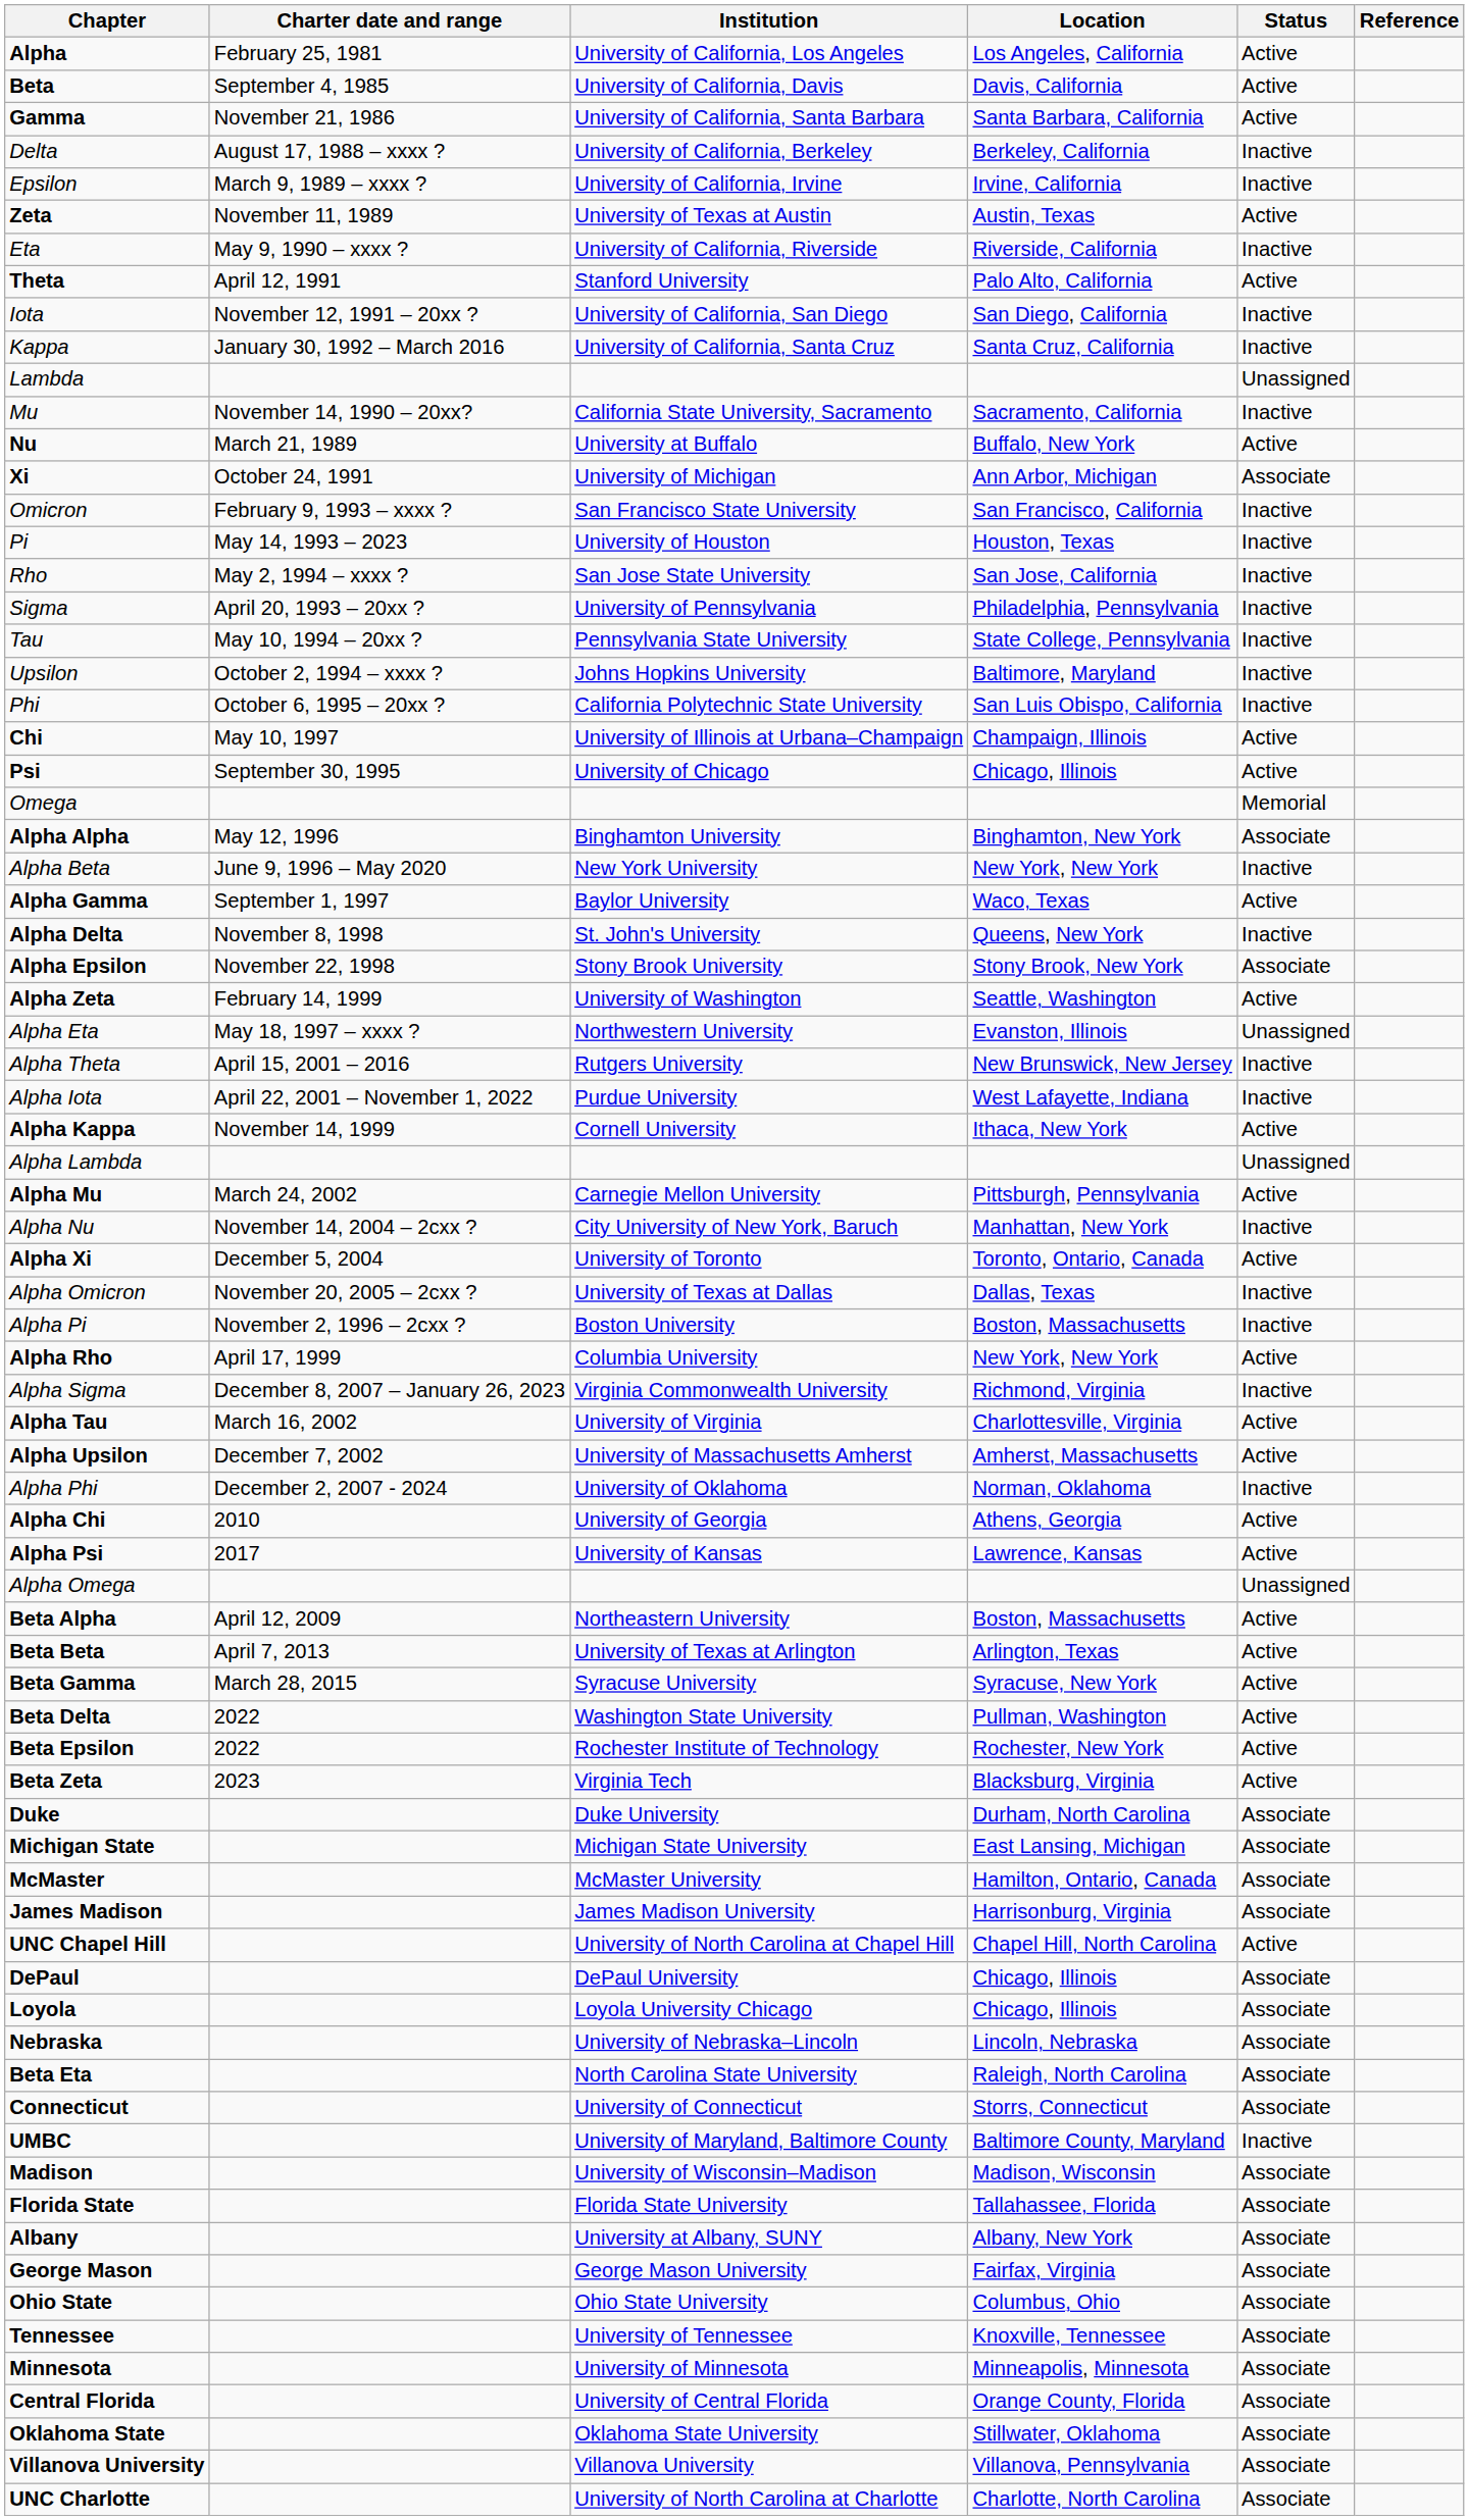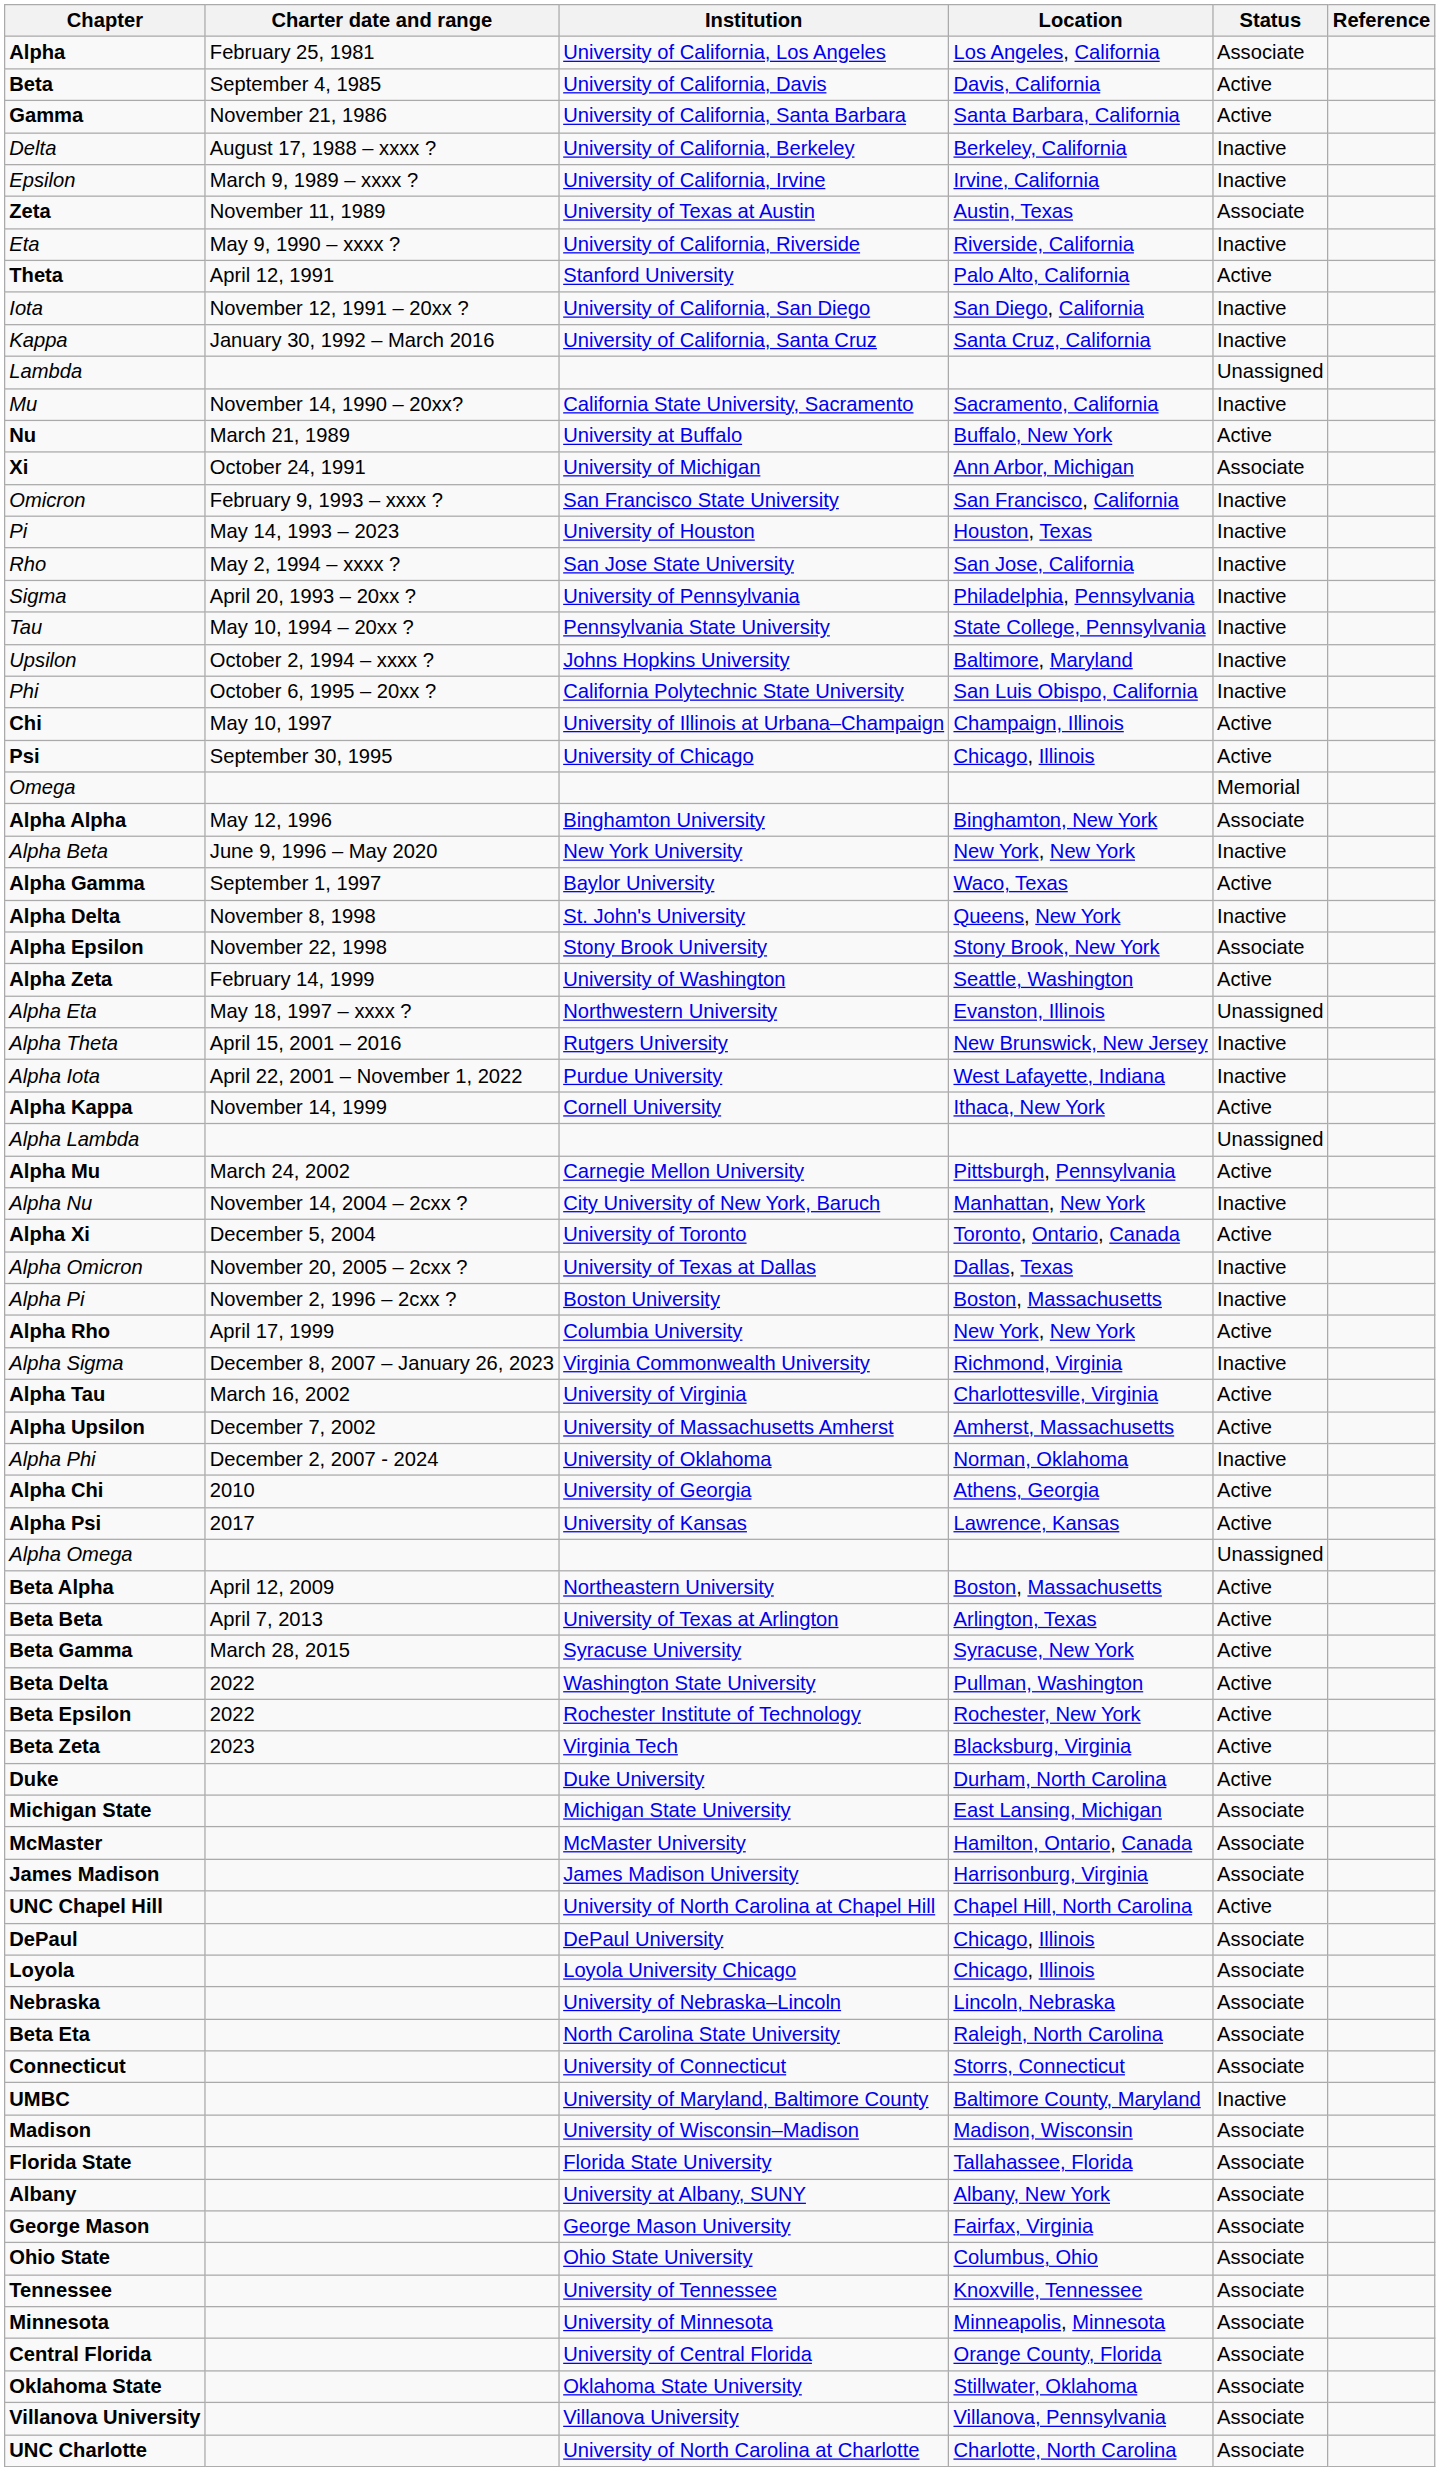Alpha | Status: Active -> Associate
Zeta | Status: Active -> Associate
Duke | Status: Associate -> Active
